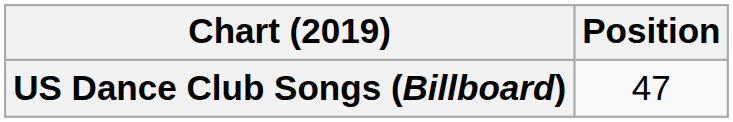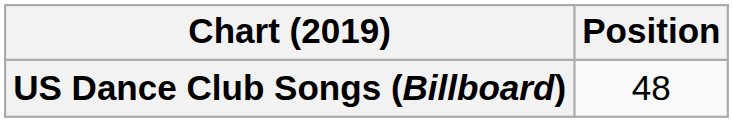US Dance Club Songs (Billboard) | Position: 47 -> 48
